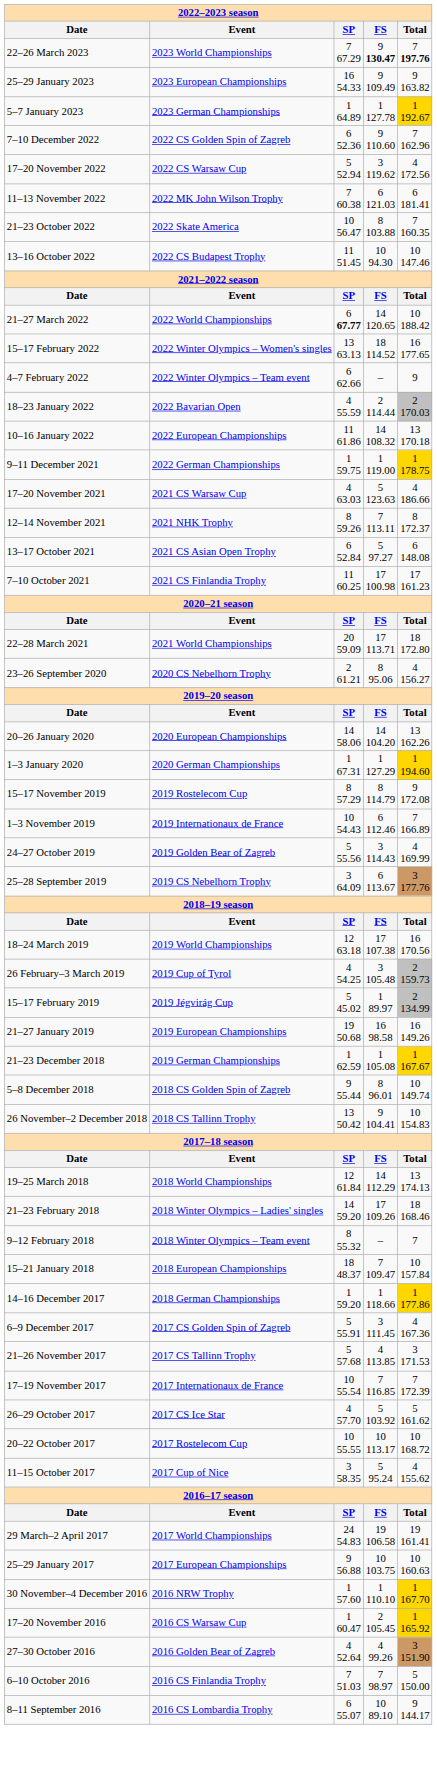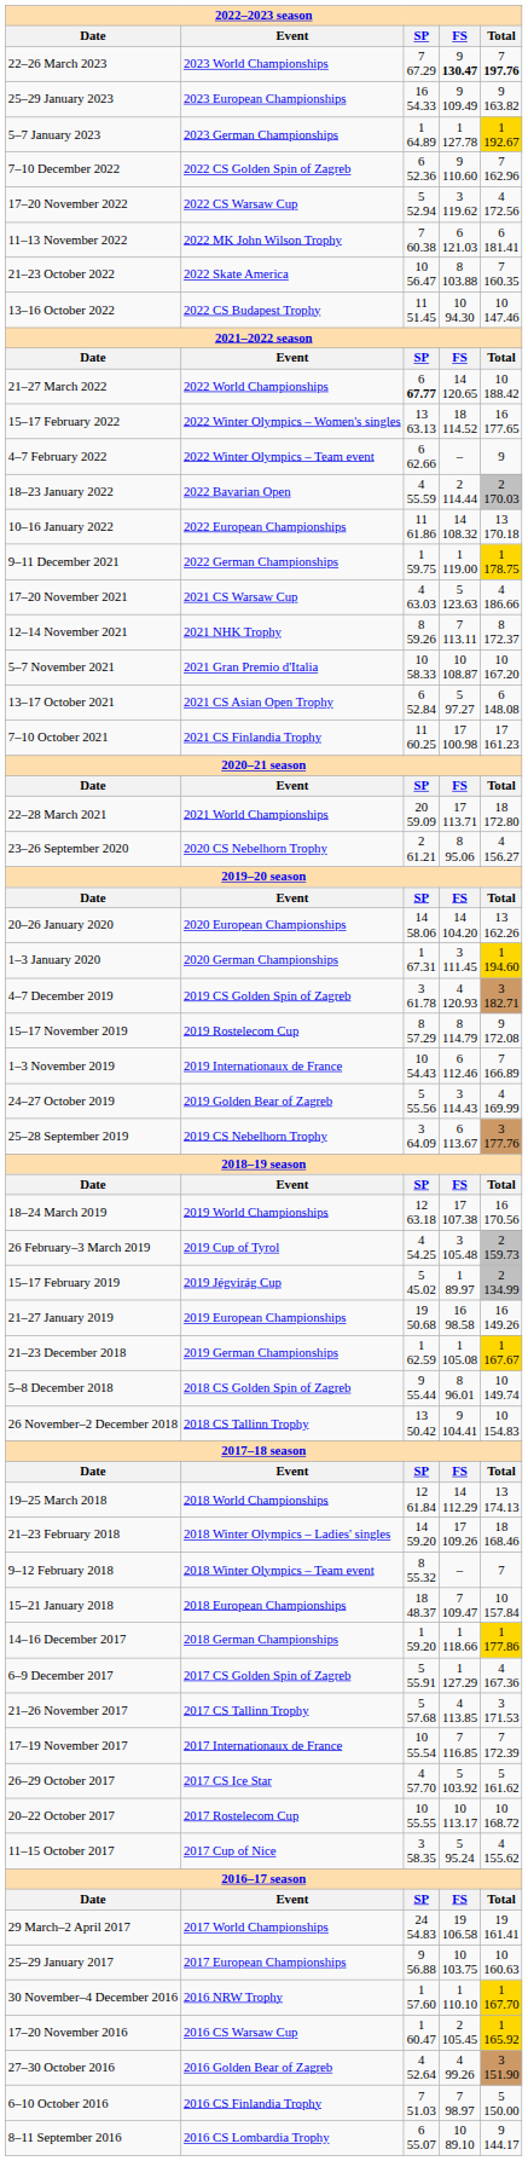+ row: 5–7 November 2021 | 2021 Gran Premio d'Italia | 10 58.33 | 10 108.87 | 10 167.20
1–3 January 2020 | FS: 1 127.29 -> 3 111.45
+ row: 4–7 December 2019 | 2019 CS Golden Spin of Zagreb | 3 61.78 | 4 120.93 | 3 182.71
6–9 December 2017 | FS: 3 111.45 -> 1 127.29
